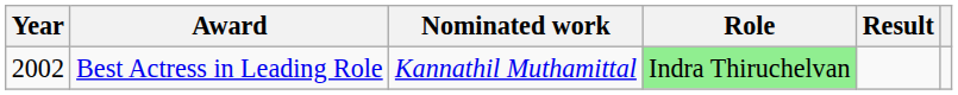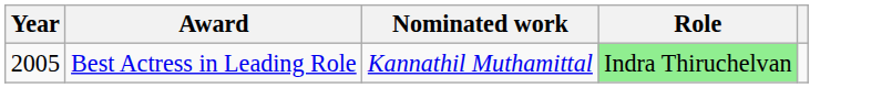- column: Result
Best Actress in Leading Role | Year: 2002 -> 2005
